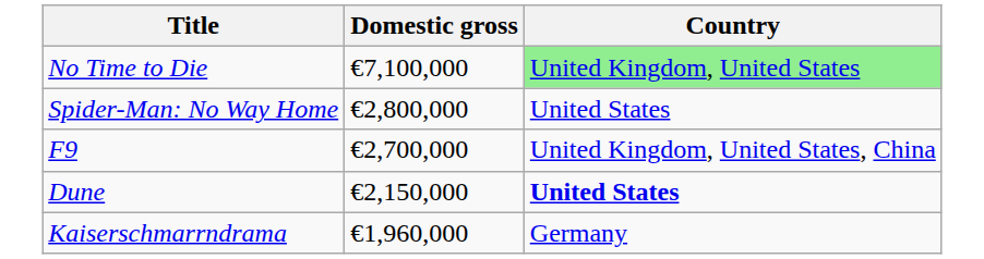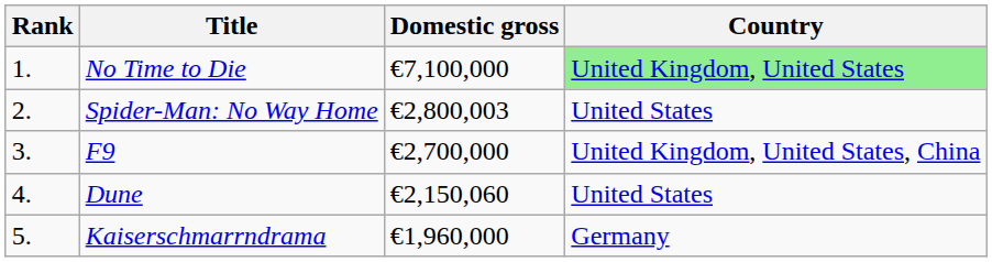+ column: Rank | 1. | 2. | 3. | 4. | 5.
Spider-Man: No Way Home | Domestic gross: €2,800,000 -> €2,800,003
Dune | Domestic gross: €2,150,000 -> €2,150,060
Dune | Country: bold -> normal
